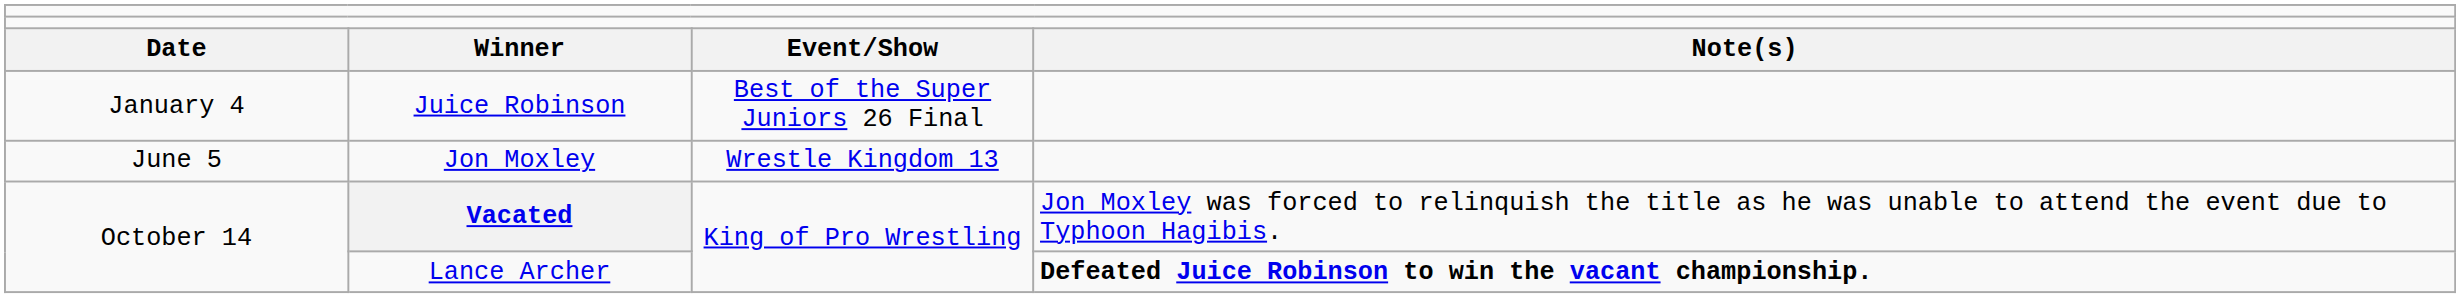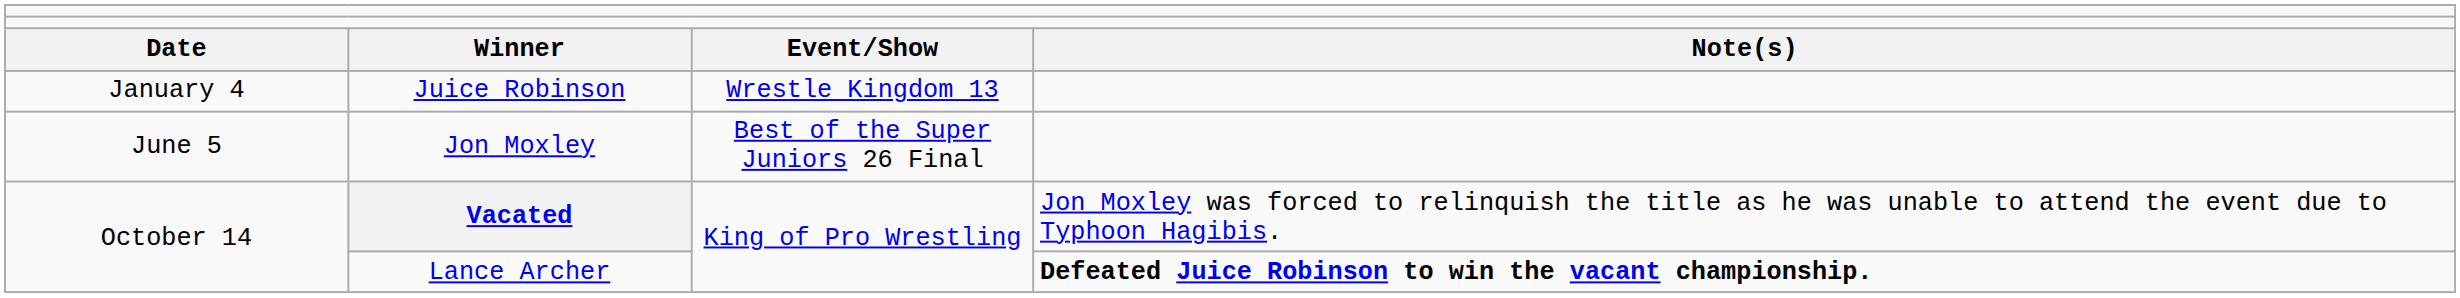Juice Robinson | column 3: Best of the Super Juniors 26 Final -> Wrestle Kingdom 13
Jon Moxley | column 3: Wrestle Kingdom 13 -> Best of the Super Juniors 26 Final
